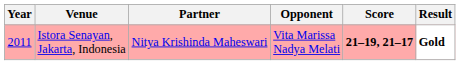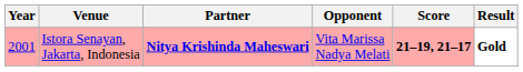Istora Senayan, Jakarta, Indonesia | Year: 2011 -> 2001
Istora Senayan, Jakarta, Indonesia | Partner: normal -> bold
